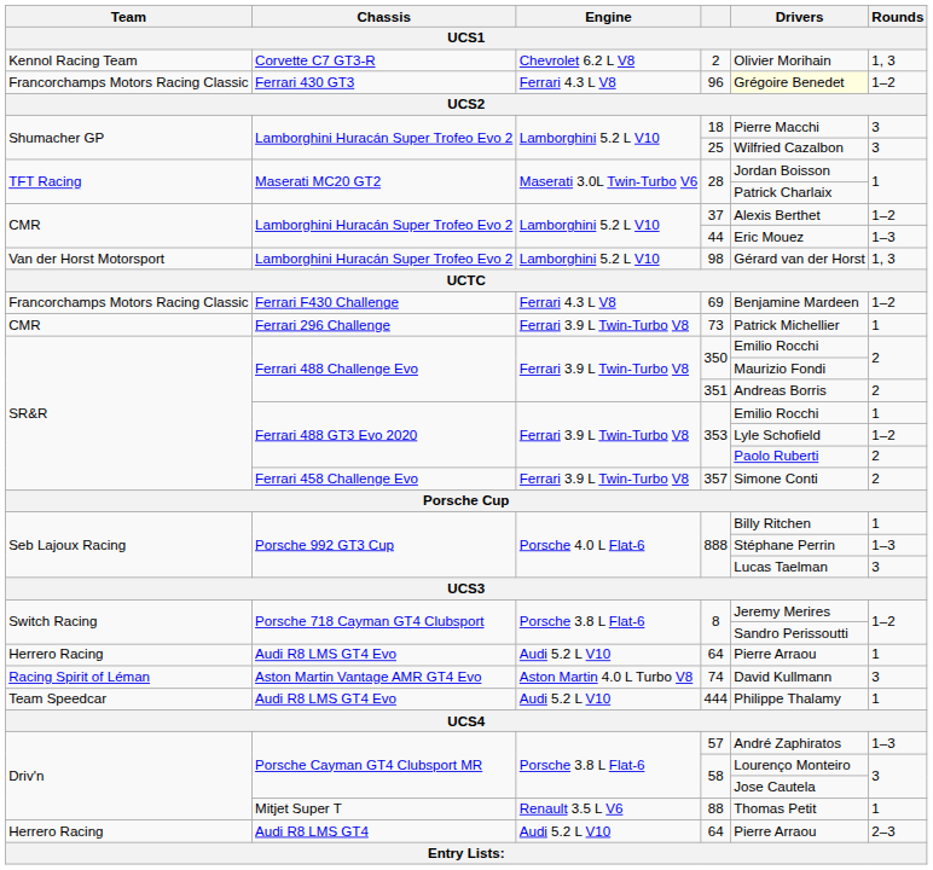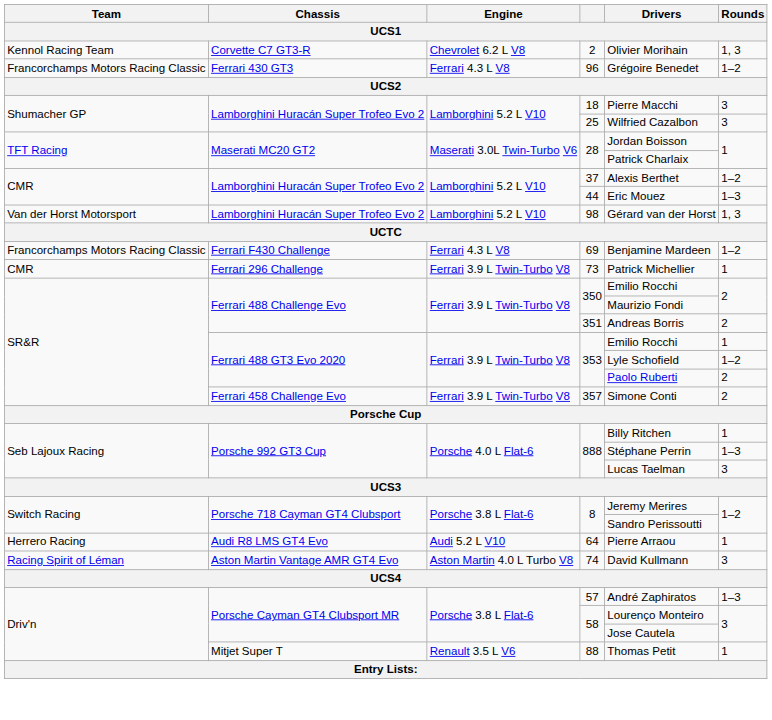96 | Drivers: lightyellow background -> no background
- row: Team Speedcar | Audi R8 LMS GT4 Evo | Audi 5.2 L V10 | 444 | Philippe Thalamy | 1
- row: Herrero Racing | Audi R8 LMS GT4 | Audi 5.2 L V10 | 64 | Pierre Arraou | 2–3
